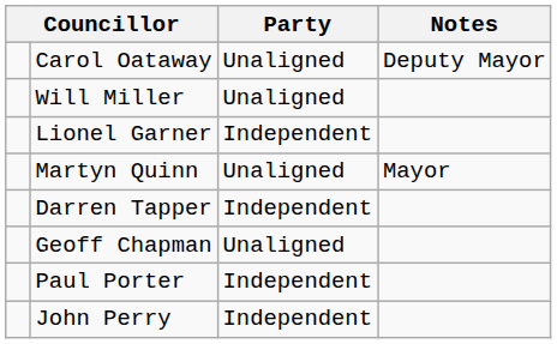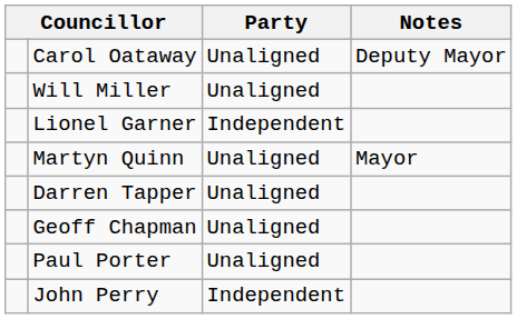Darren Tapper | Party: Independent -> Unaligned
Paul Porter | Party: Independent -> Unaligned
